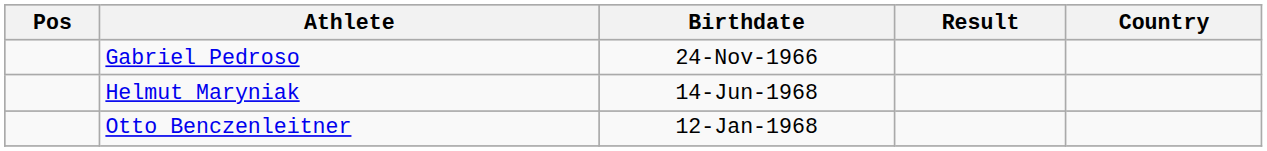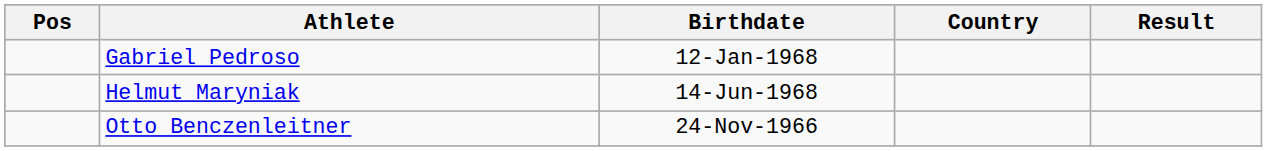columns swapped: Country <-> Result
Gabriel Pedroso | Birthdate: 24-Nov-1966 -> 12-Jan-1968
Otto Benczenleitner | Birthdate: 12-Jan-1968 -> 24-Nov-1966
